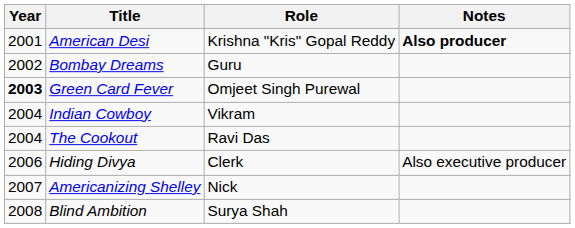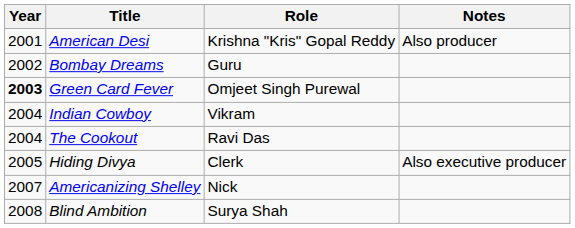American Desi | Notes: bold -> normal
Hiding Divya | Year: 2006 -> 2005
